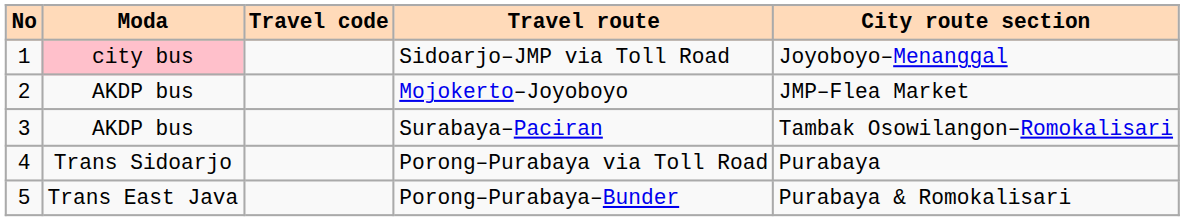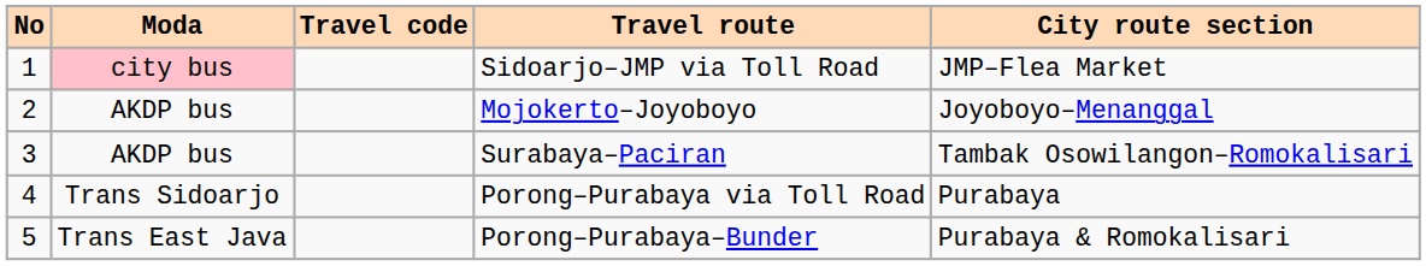Sidoarjo–JMP via Toll Road | City route section: Joyoboyo–Menanggal -> JMP–Flea Market
Mojokerto–Joyoboyo | City route section: JMP–Flea Market -> Joyoboyo–Menanggal
